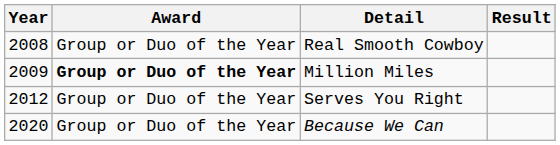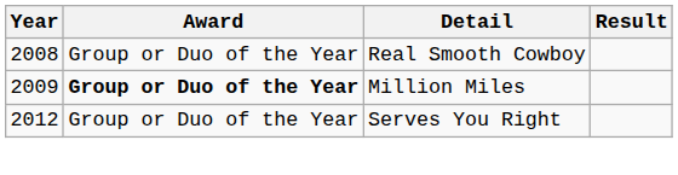- row: 2020 | Group or Duo of the Year | Because We Can
